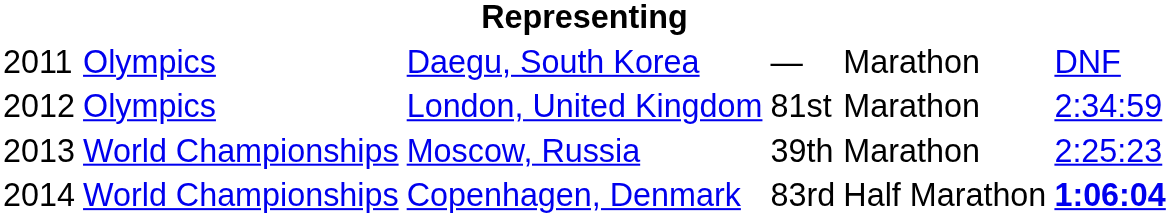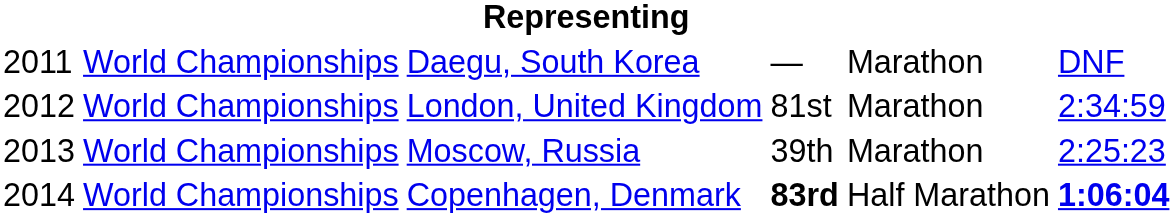Daegu, South Korea | column 2: Olympics -> World Championships
London, United Kingdom | column 2: Olympics -> World Championships
Copenhagen, Denmark | column 4: normal -> bold
